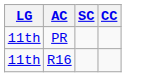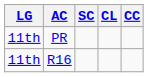+ column: CL
